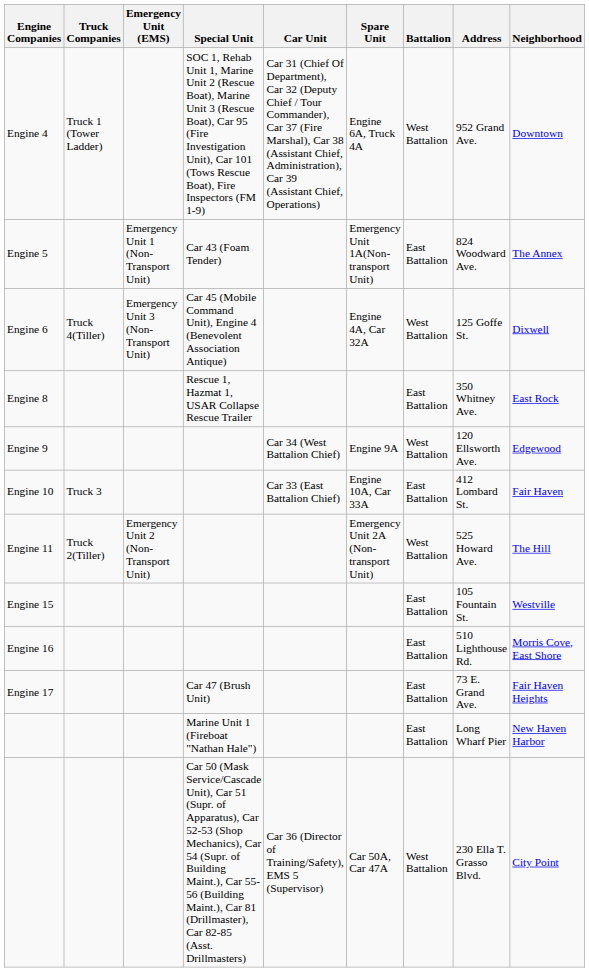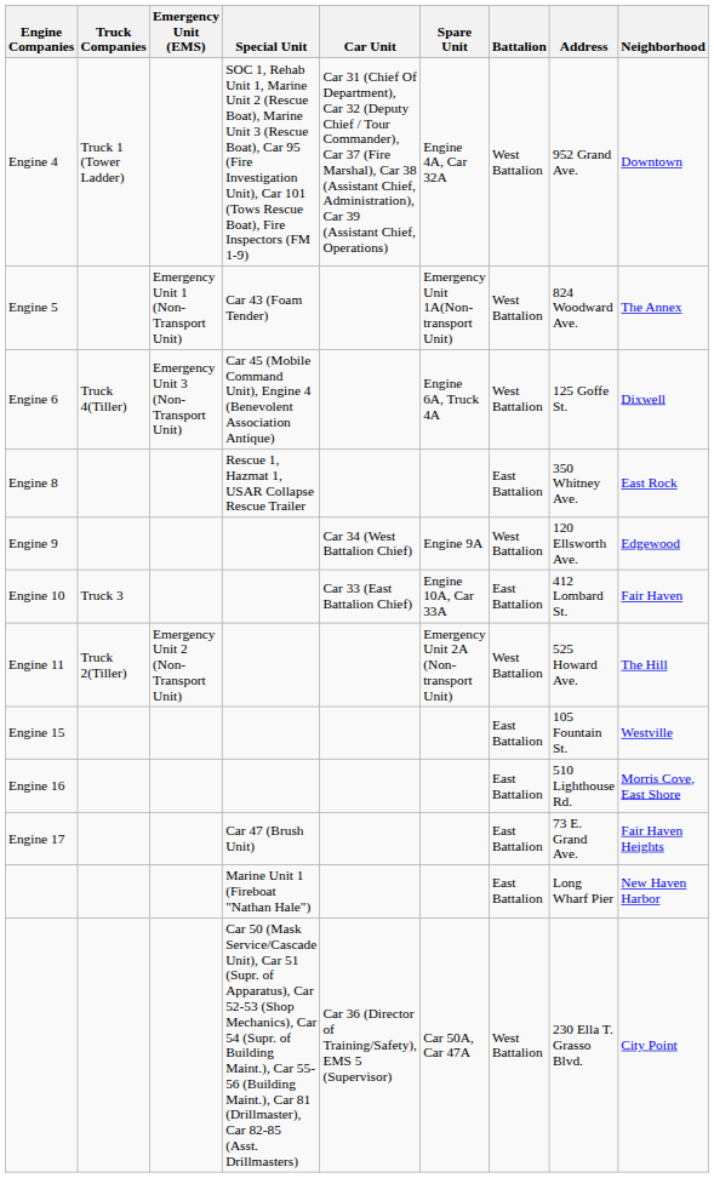Engine 4 | Spare Unit: Engine 6A, Truck 4A -> Engine 4A, Car 32A
Engine 5 | Battalion: East Battalion -> West Battalion
Engine 6 | Spare Unit: Engine 4A, Car 32A -> Engine 6A, Truck 4A
